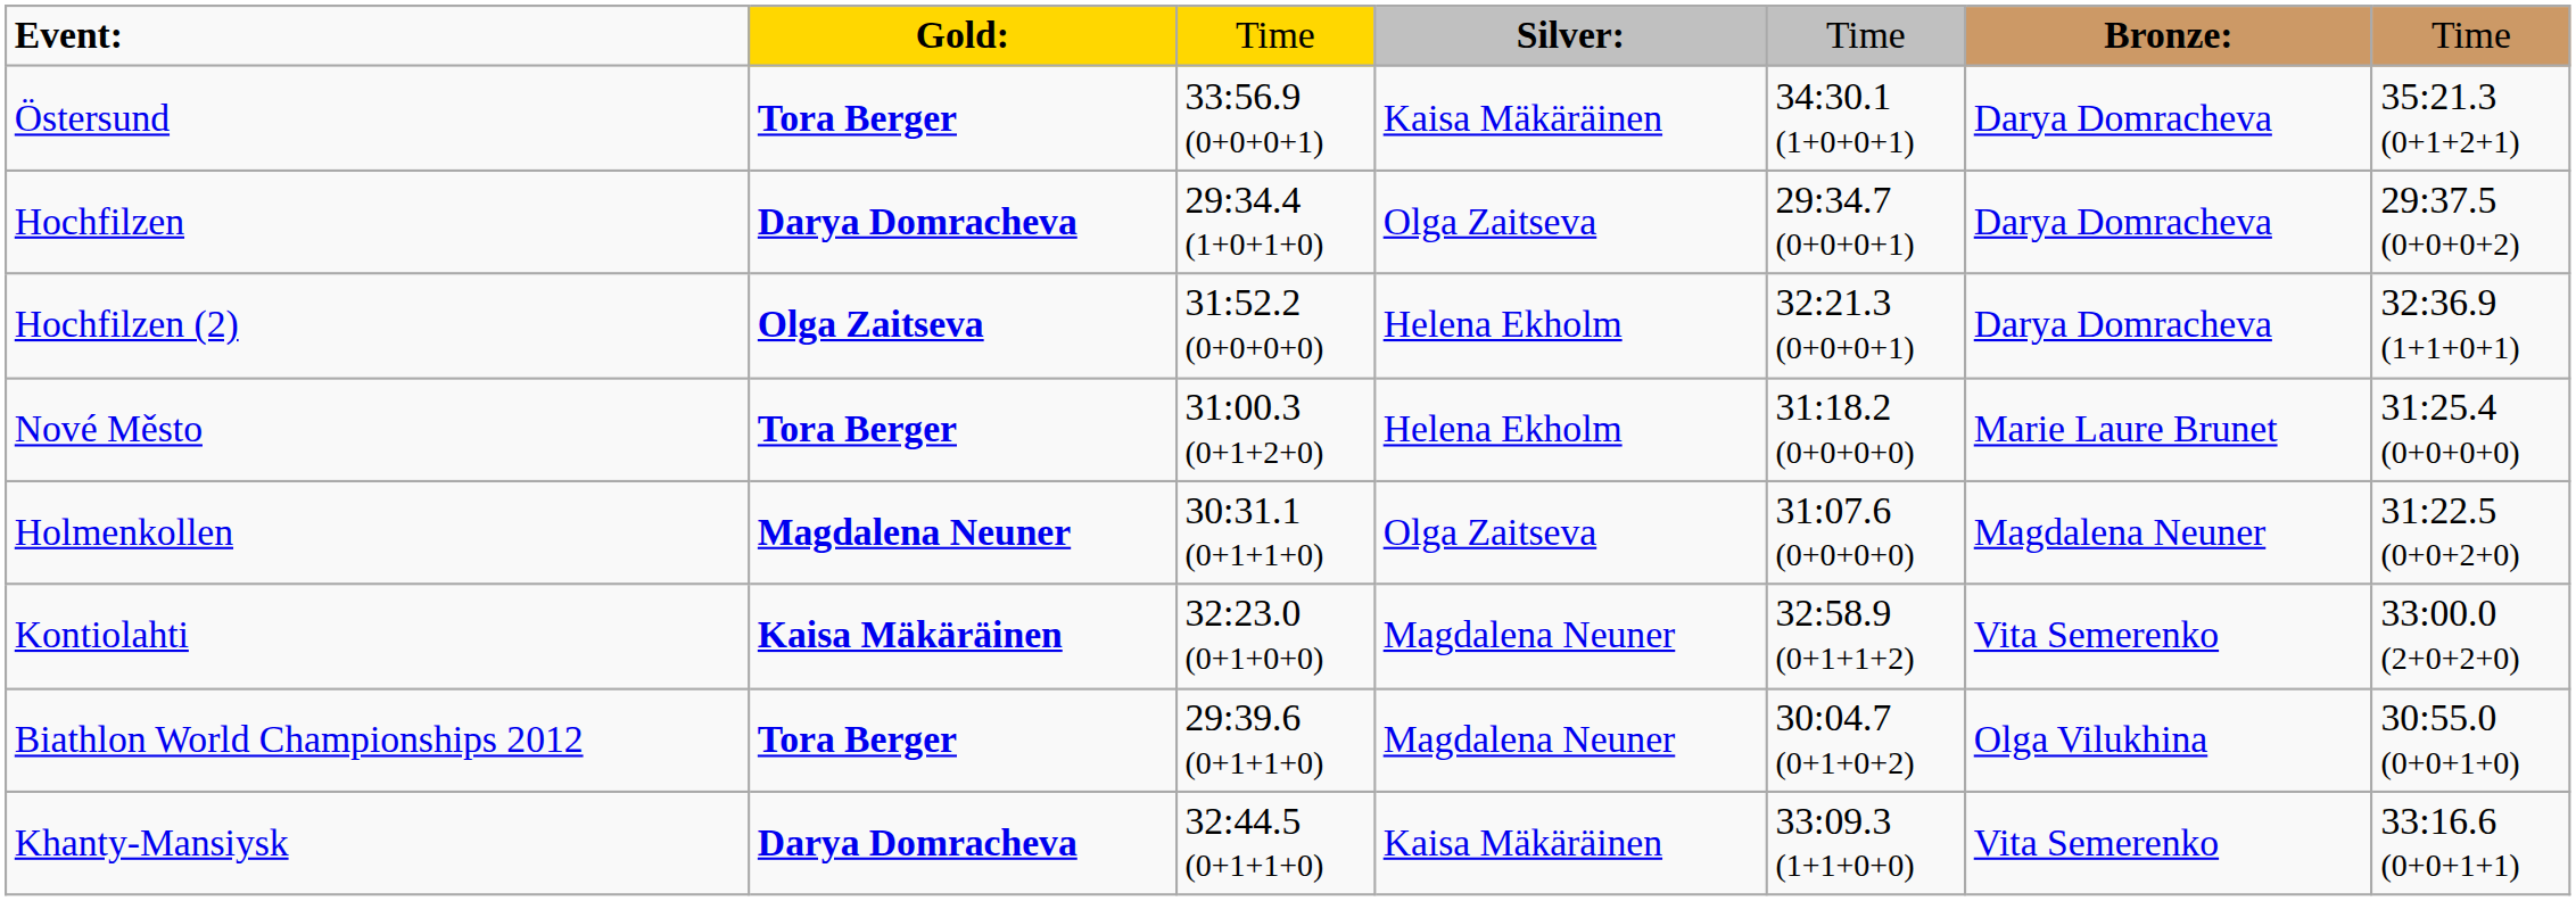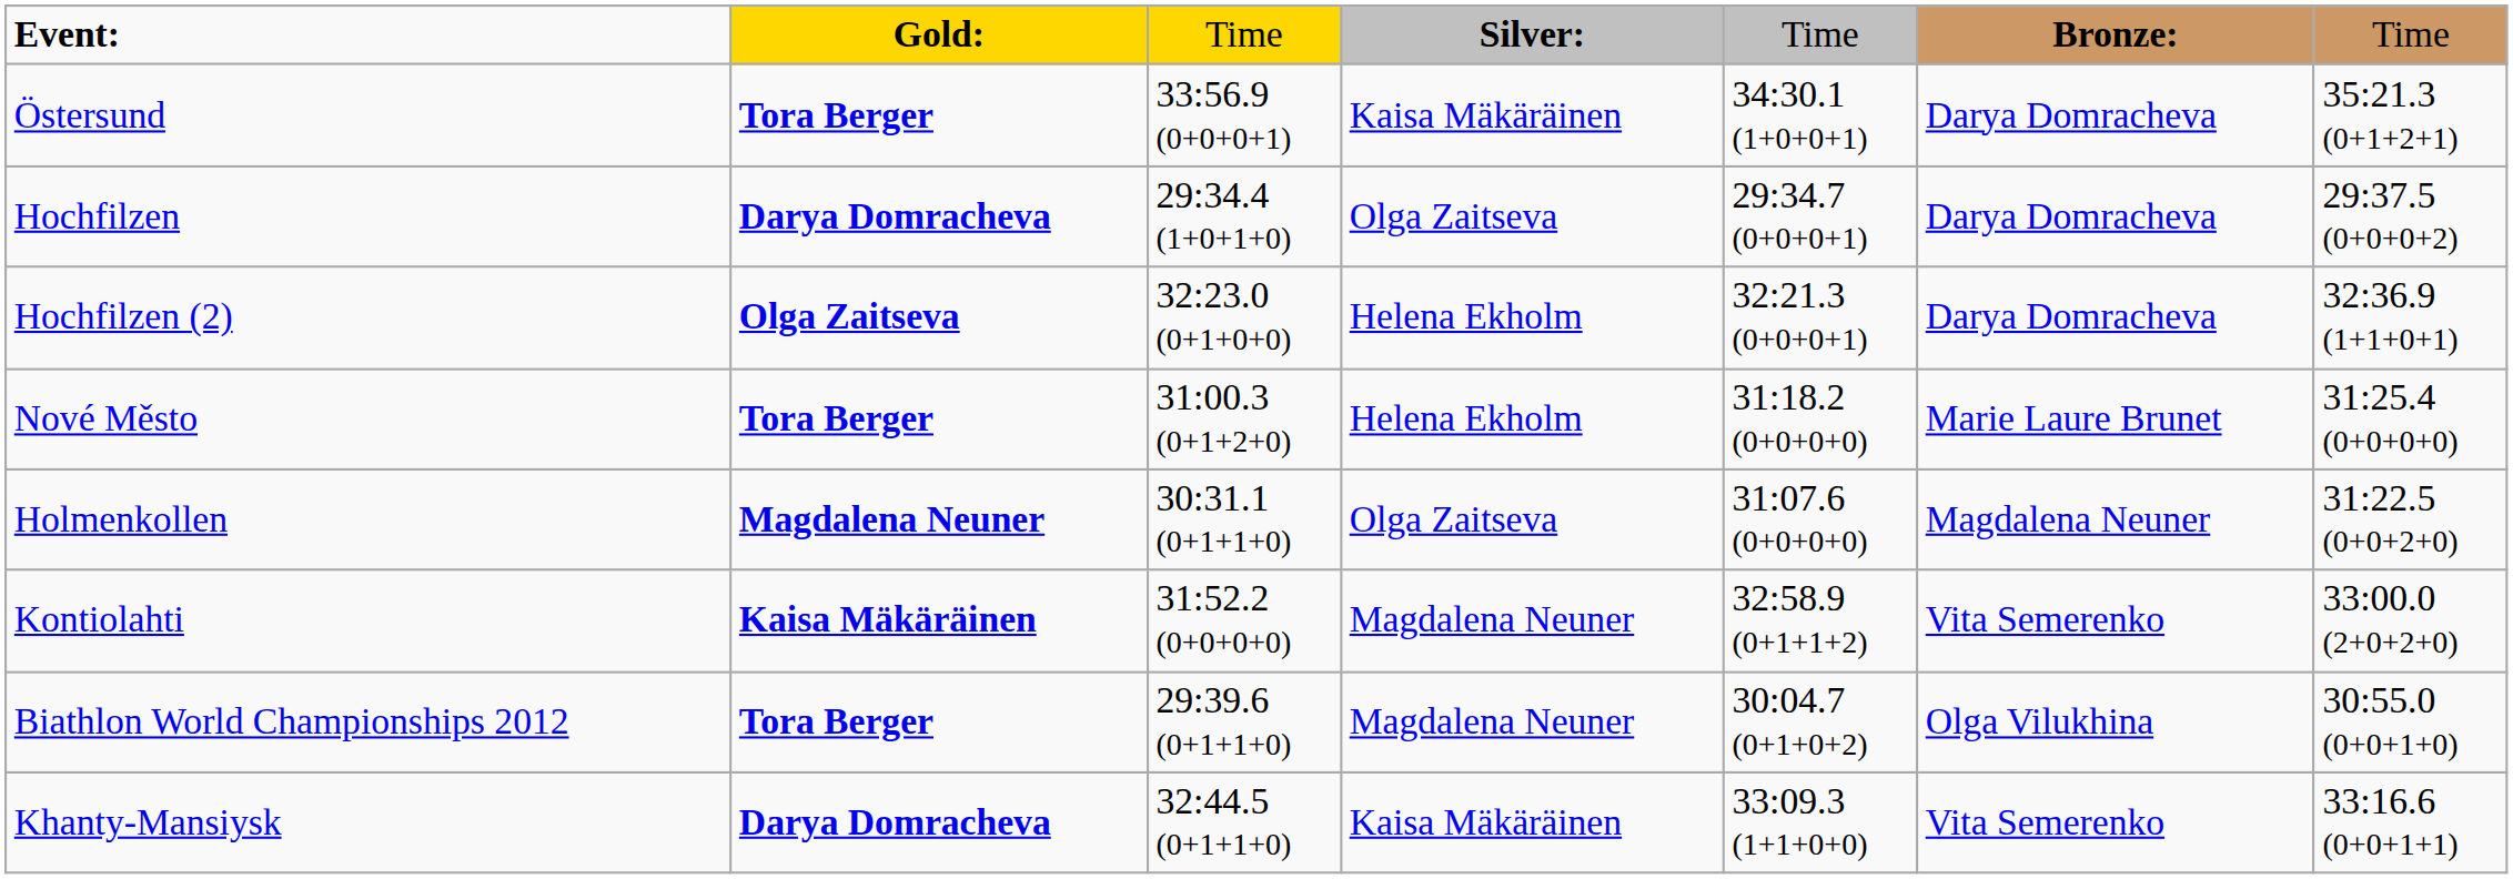Hochfilzen (2) | column 3: 31:52.2 (0+0+0+0) -> 32:23.0 (0+1+0+0)
Kontiolahti | column 3: 32:23.0 (0+1+0+0) -> 31:52.2 (0+0+0+0)
